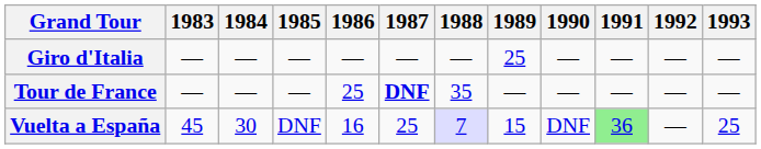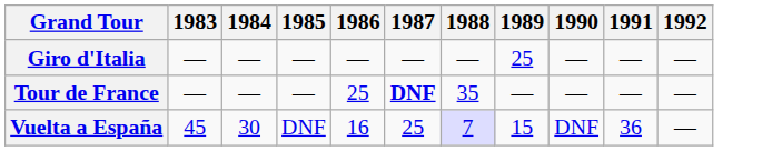- column: 1993 | — | — | 25
Vuelta a España | 1991: lightgreen background -> no background
